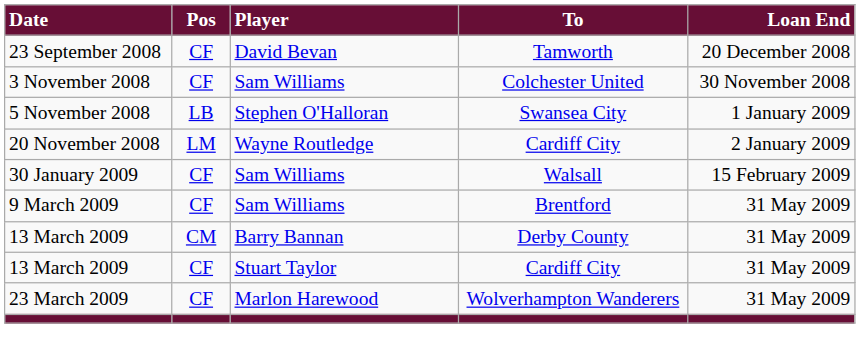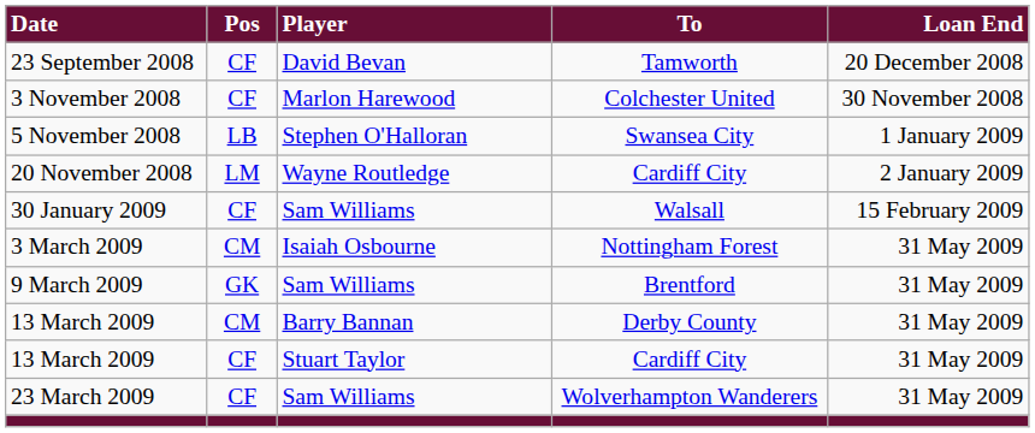3 November 2008 | Player: Sam Williams -> Marlon Harewood
+ row: 3 March 2009 | CM | Isaiah Osbourne | Nottingham Forest | 31 May 2009
9 March 2009 | Pos: CF -> GK
23 March 2009 | Player: Marlon Harewood -> Sam Williams
